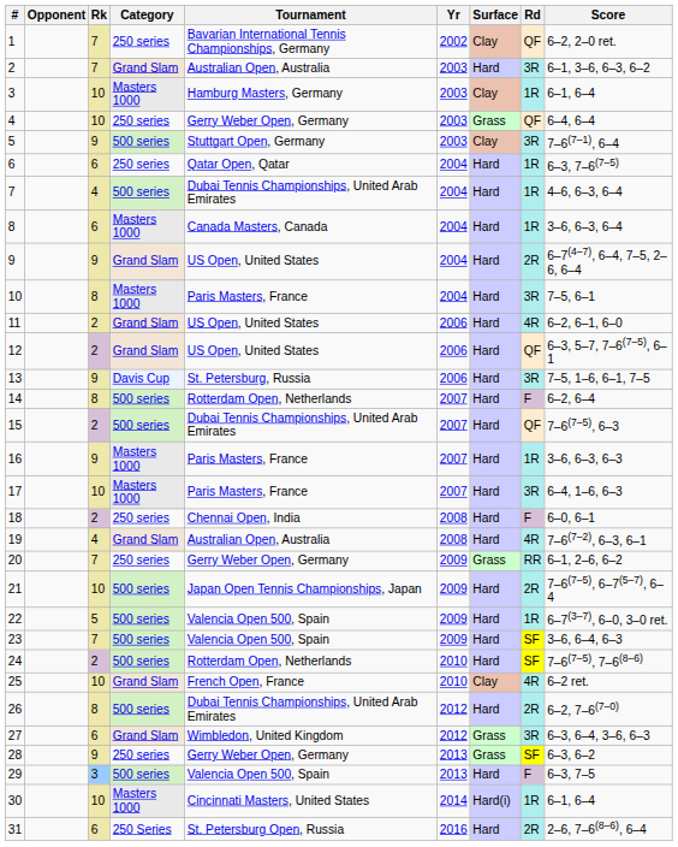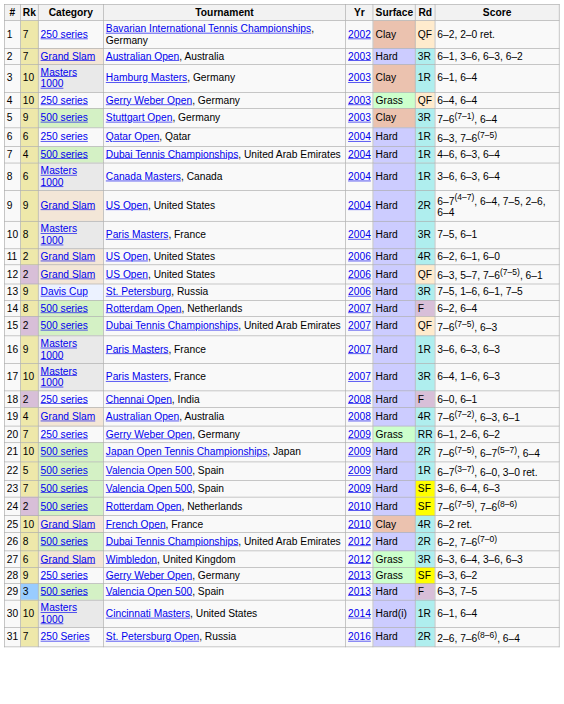- column: Opponent
31 | Rk: 6 -> 7
